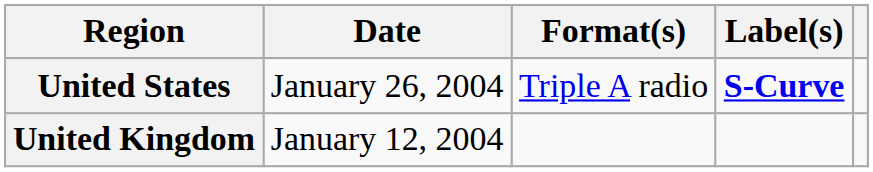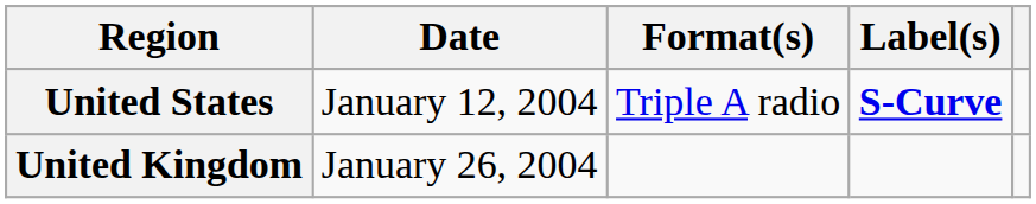United States | Date: January 26, 2004 -> January 12, 2004
United Kingdom | Date: January 12, 2004 -> January 26, 2004
